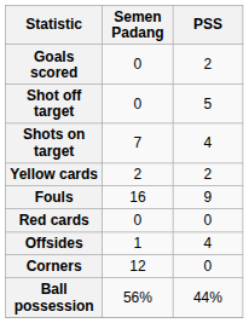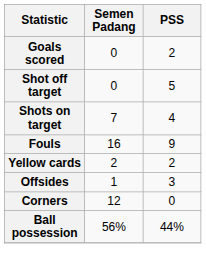rows swapped: Fouls <-> Yellow cards
- row: Red cards | 0 | 0
Offsides | PSS: 4 -> 3
